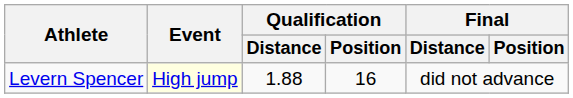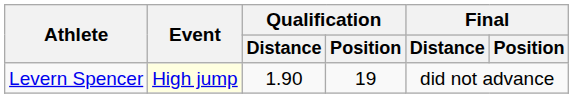Levern Spencer | Qualification / Distance: 1.88 -> 1.90
Levern Spencer | Qualification / Position: 16 -> 19
